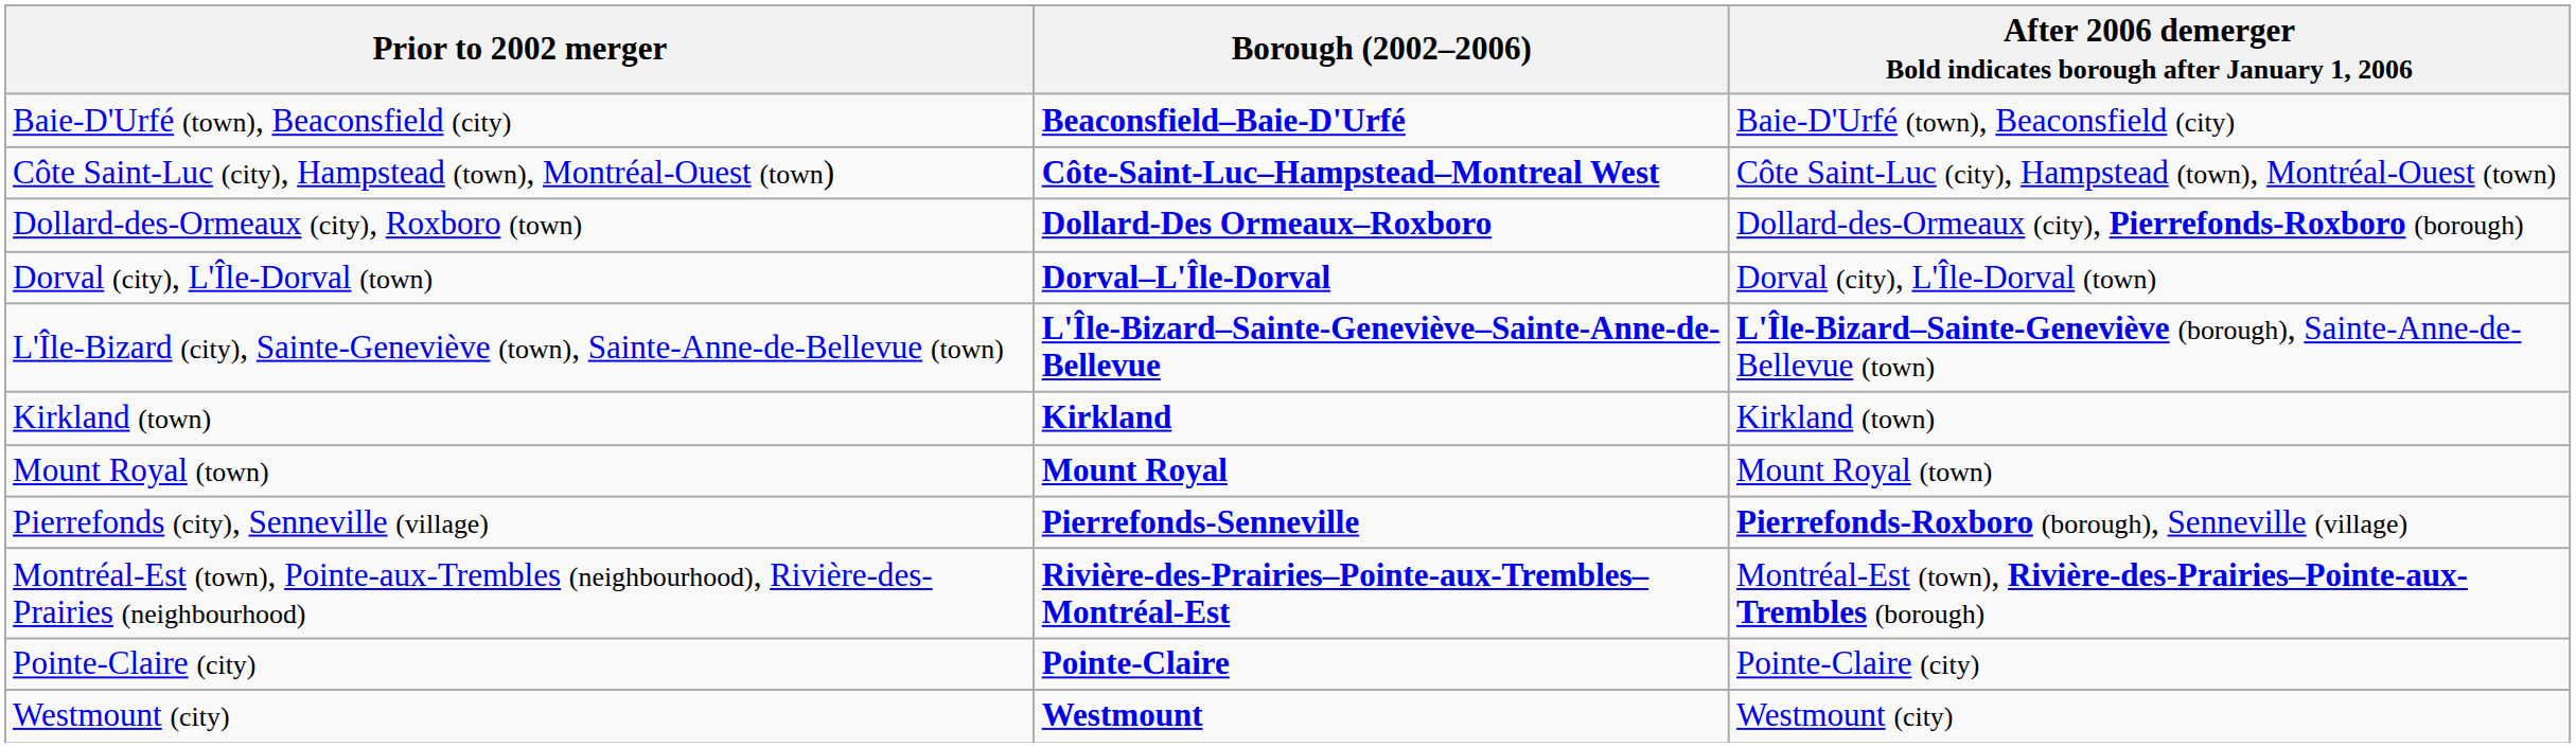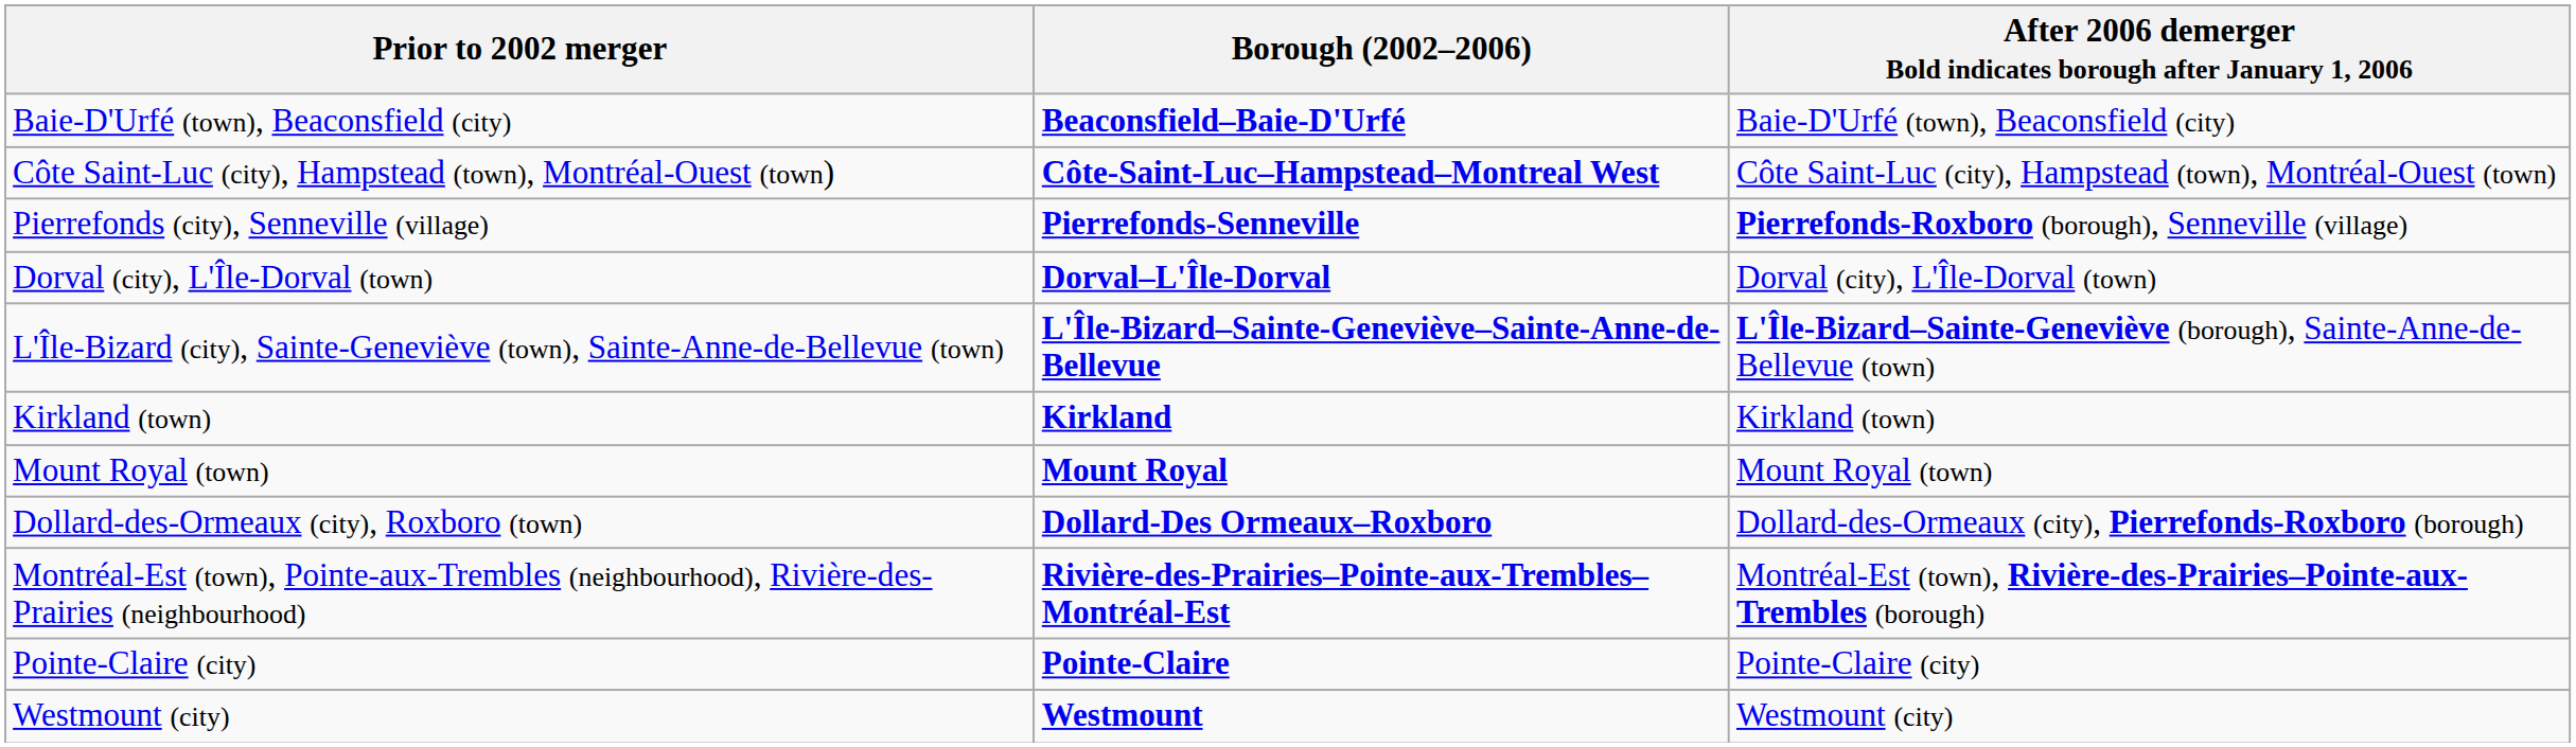rows swapped: Dollard-des-Ormeaux (city), Roxboro (town) <-> Pierrefonds (city), Senneville (village)
